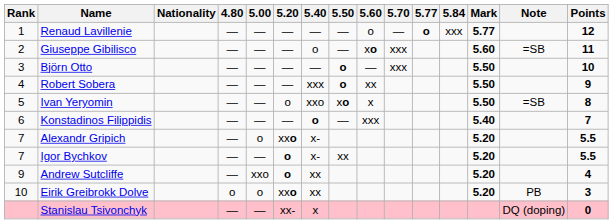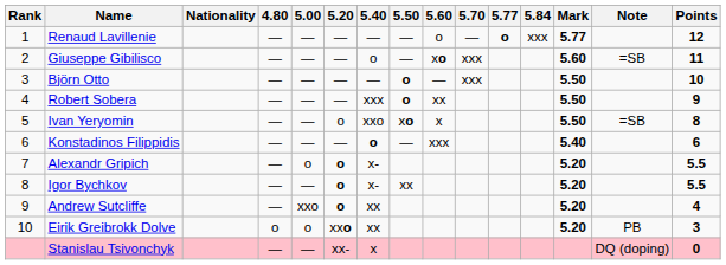Konstadinos Filippidis | Points: 7 -> 6
Alexandr Gripich | 5.20: xxo -> o
Igor Bychkov | Rank: 7 -> 8
